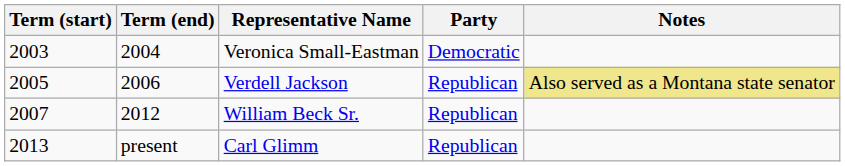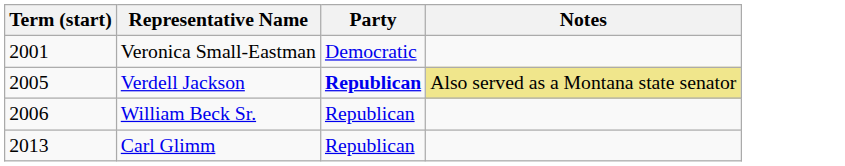- column: Term (end) | 2004 | 2006 | 2012 | present
Veronica Small-Eastman | Term (start): 2003 -> 2001
Verdell Jackson | Party: normal -> bold
William Beck Sr. | Term (start): 2007 -> 2006
